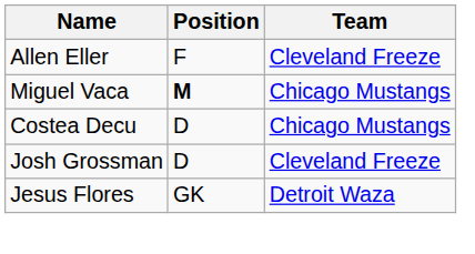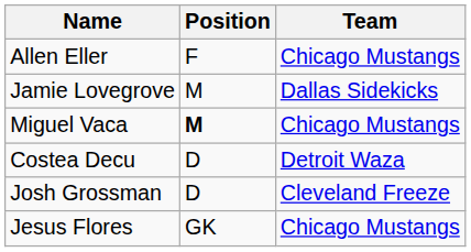Allen Eller | Team: Cleveland Freeze -> Chicago Mustangs
+ row: Jamie Lovegrove | M | Dallas Sidekicks
Costea Decu | Team: Chicago Mustangs -> Detroit Waza
Jesus Flores | Team: Detroit Waza -> Chicago Mustangs
